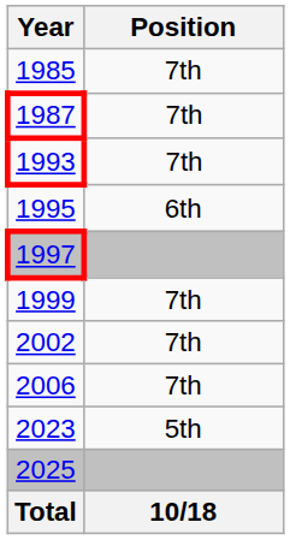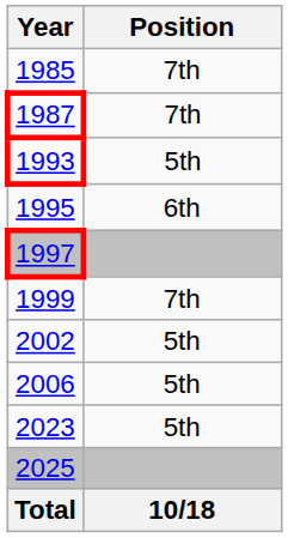1993 | Position: 7th -> 5th
2002 | Position: 7th -> 5th
2006 | Position: 7th -> 5th
